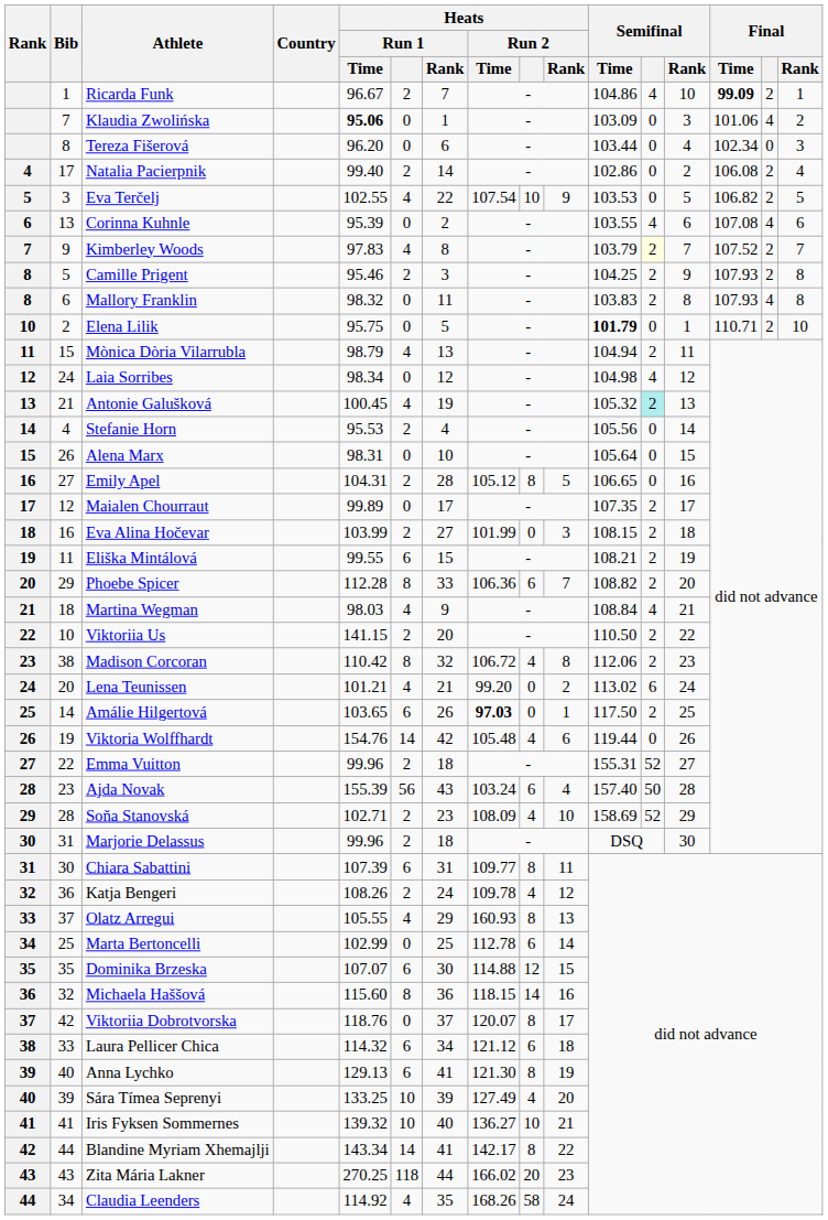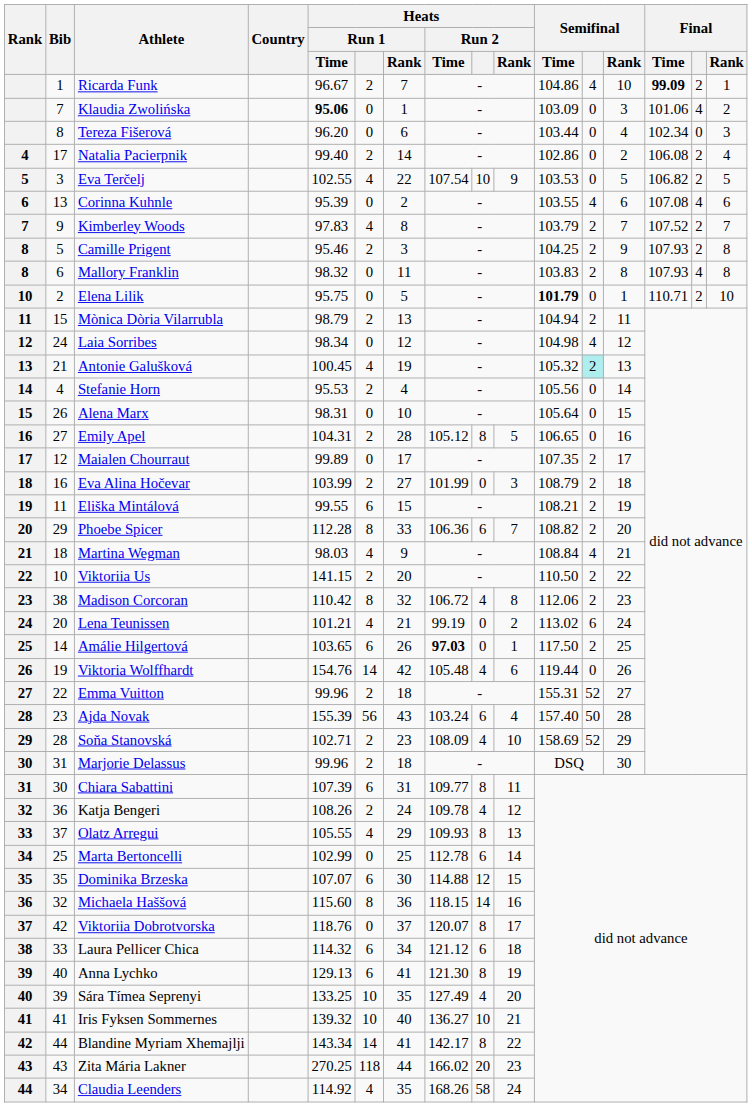Kimberley Woods | Semifinal: lightyellow background -> no background
Mònica Dòria Vilarrubla | Heats / Run 1: 4 -> 2
Eva Alina Hočevar | Semifinal / Time: 108.15 -> 108.79
Lena Teunissen | Heats / Run 2 / Time: 99.20 -> 99.19
Olatz Arregui | Heats / Run 2 / Time: 160.93 -> 109.93
Sára Tímea Seprenyi | Heats / Run 1 / Rank: 39 -> 35
